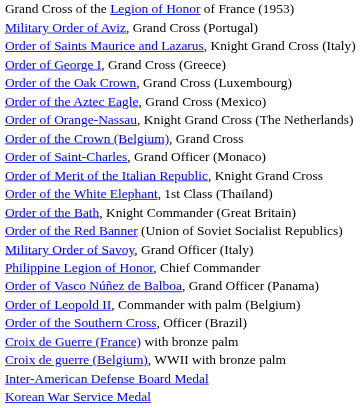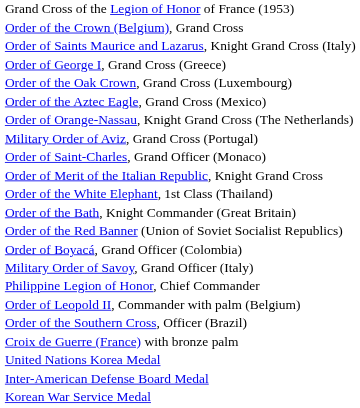rows swapped: Order of the Crown (Belgium), Grand Cross <-> Military Order of Aviz, Grand Cross (Portugal)
+ row: Order of Boyacá, Grand Officer (Colombia)
- row: Order of Vasco Núñez de Balboa, Grand Officer (Panama)
- row: Croix de guerre (Belgium), WWII with bronze palm
+ row: United Nations Korea Medal
